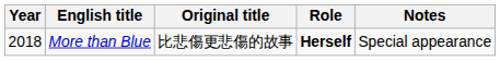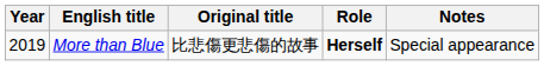More than Blue | Year: 2018 -> 2019
